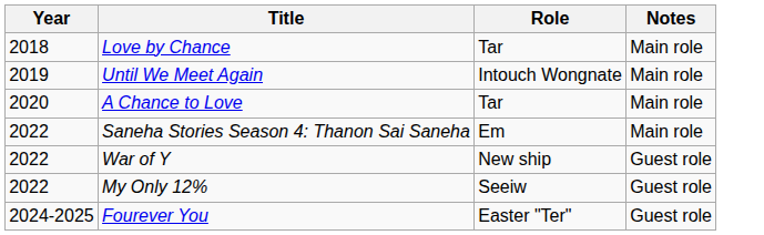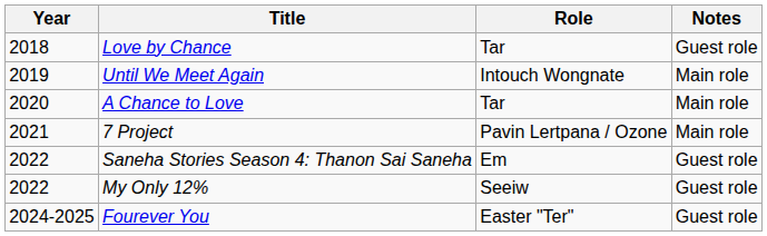Love by Chance | Notes: Main role -> Guest role
+ row: 2021 | 7 Project | Pavin Lertpana / Ozone | Main role
Saneha Stories Season 4: Thanon Sai Saneha | Notes: Main role -> Guest role
- row: 2022 | War of Y | New ship | Guest role
